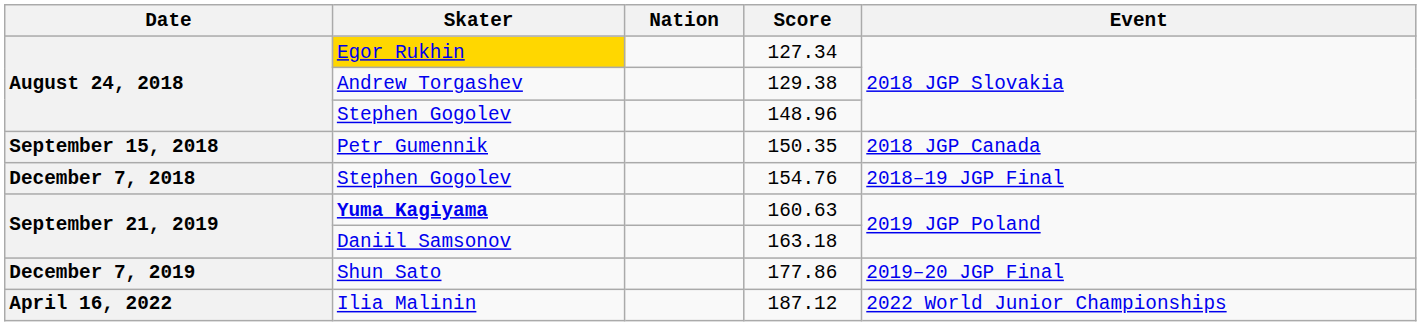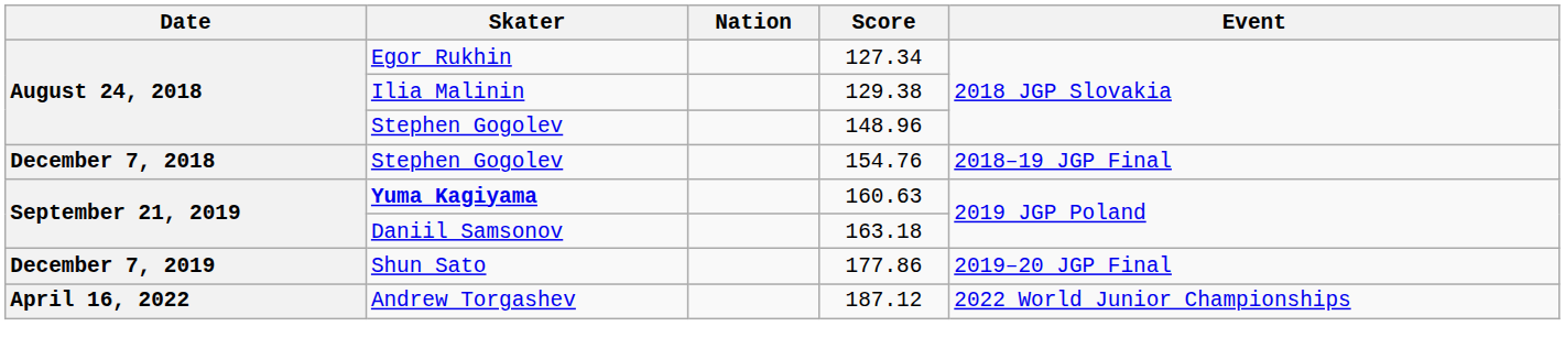127.34 | Skater: gold background -> no background
129.38 | Skater: Andrew Torgashev -> Ilia Malinin
- row: September 15, 2018 | Petr Gumennik | 150.35 | 2018 JGP Canada
187.12 | Skater: Ilia Malinin -> Andrew Torgashev
